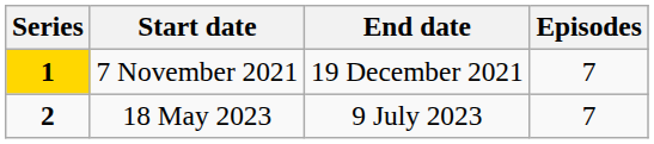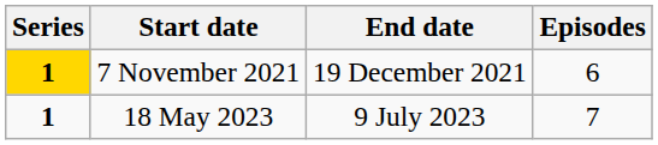7 November 2021 | Episodes: 7 -> 6
18 May 2023 | Series: 2 -> 1
